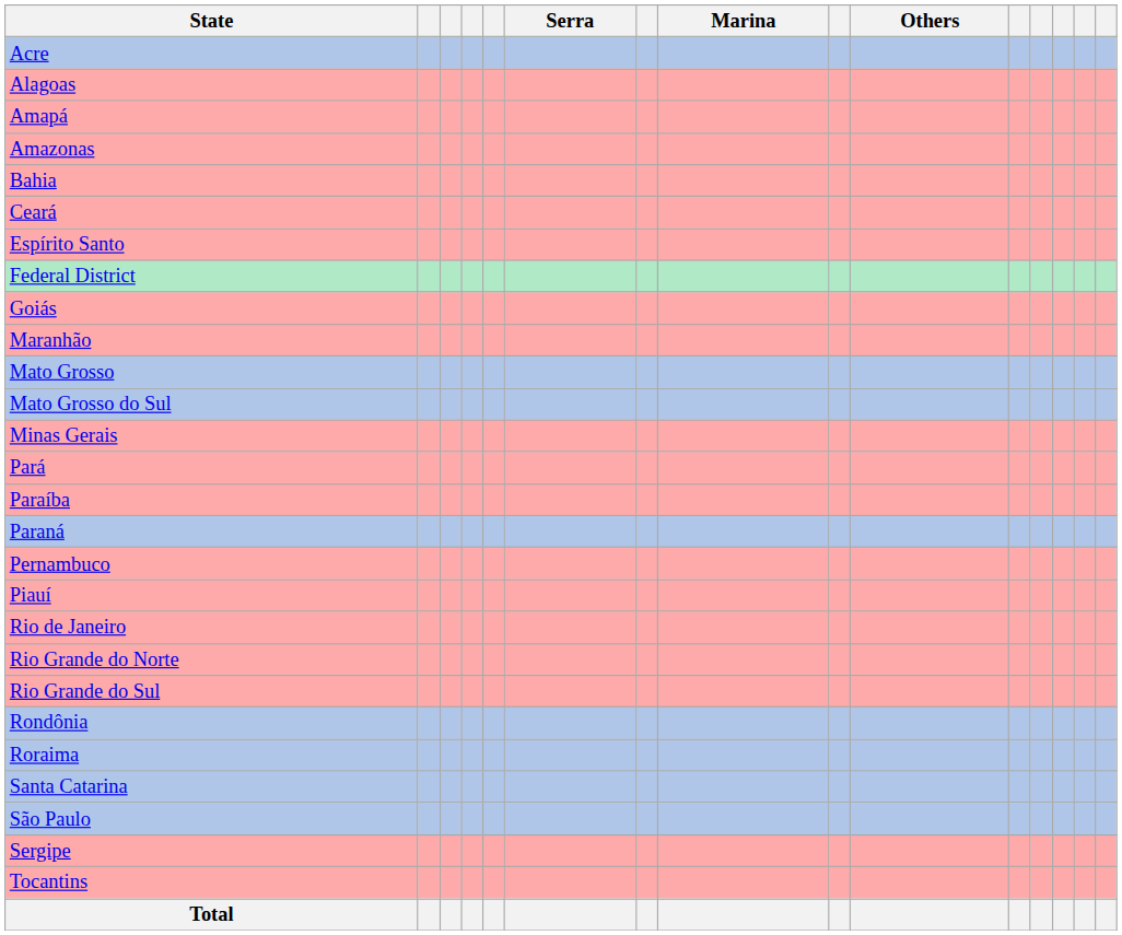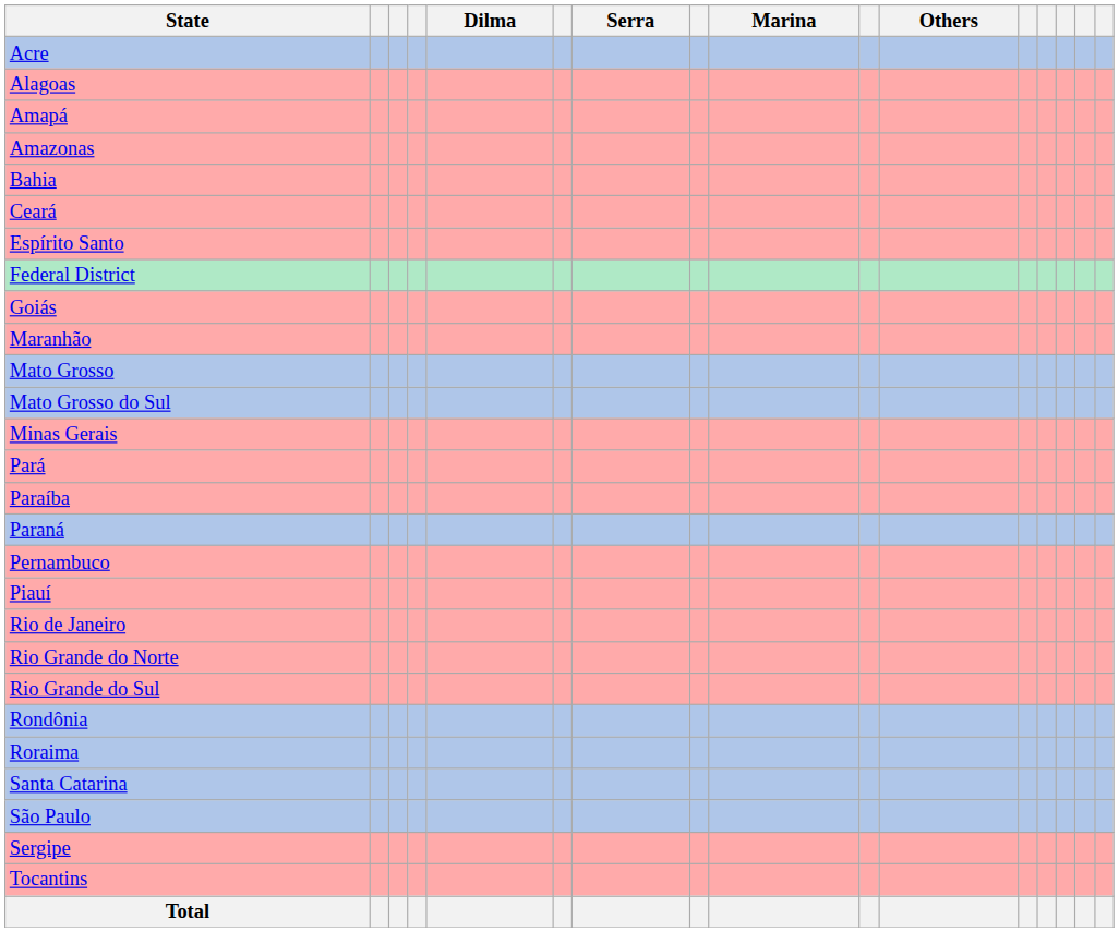+ column: Dilma
